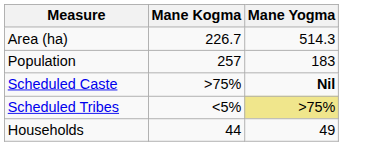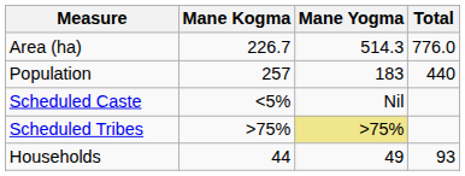+ column: Total | 776.0 | 440 | 93
Scheduled Caste | Mane Kogma: >75% -> <5%
Scheduled Caste | Mane Yogma: bold -> normal
Scheduled Tribes | Mane Kogma: <5% -> >75%
